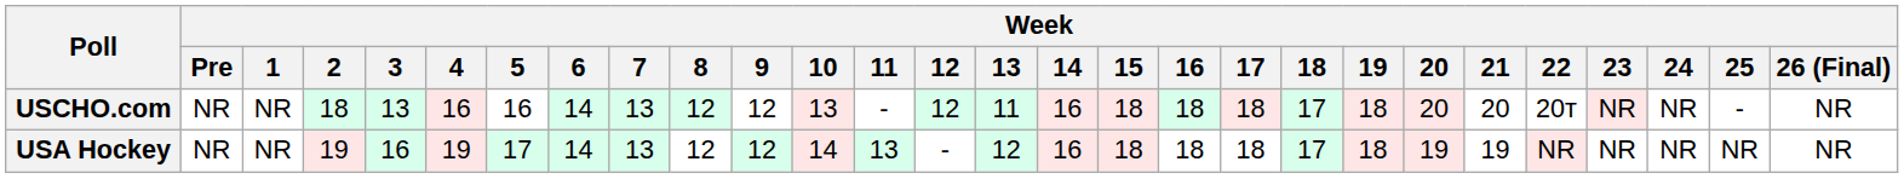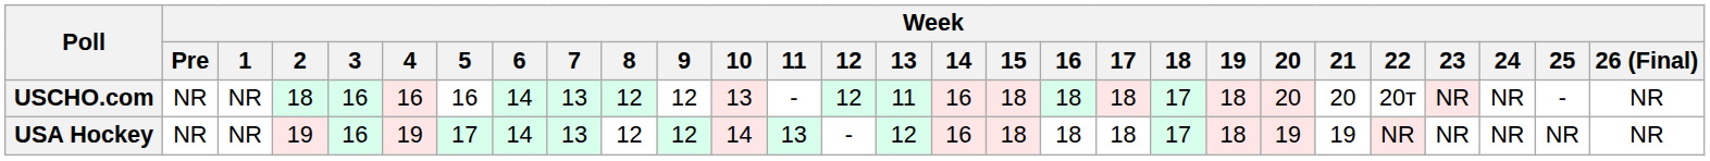USCHO.com | Week / 3: 13 -> 16
